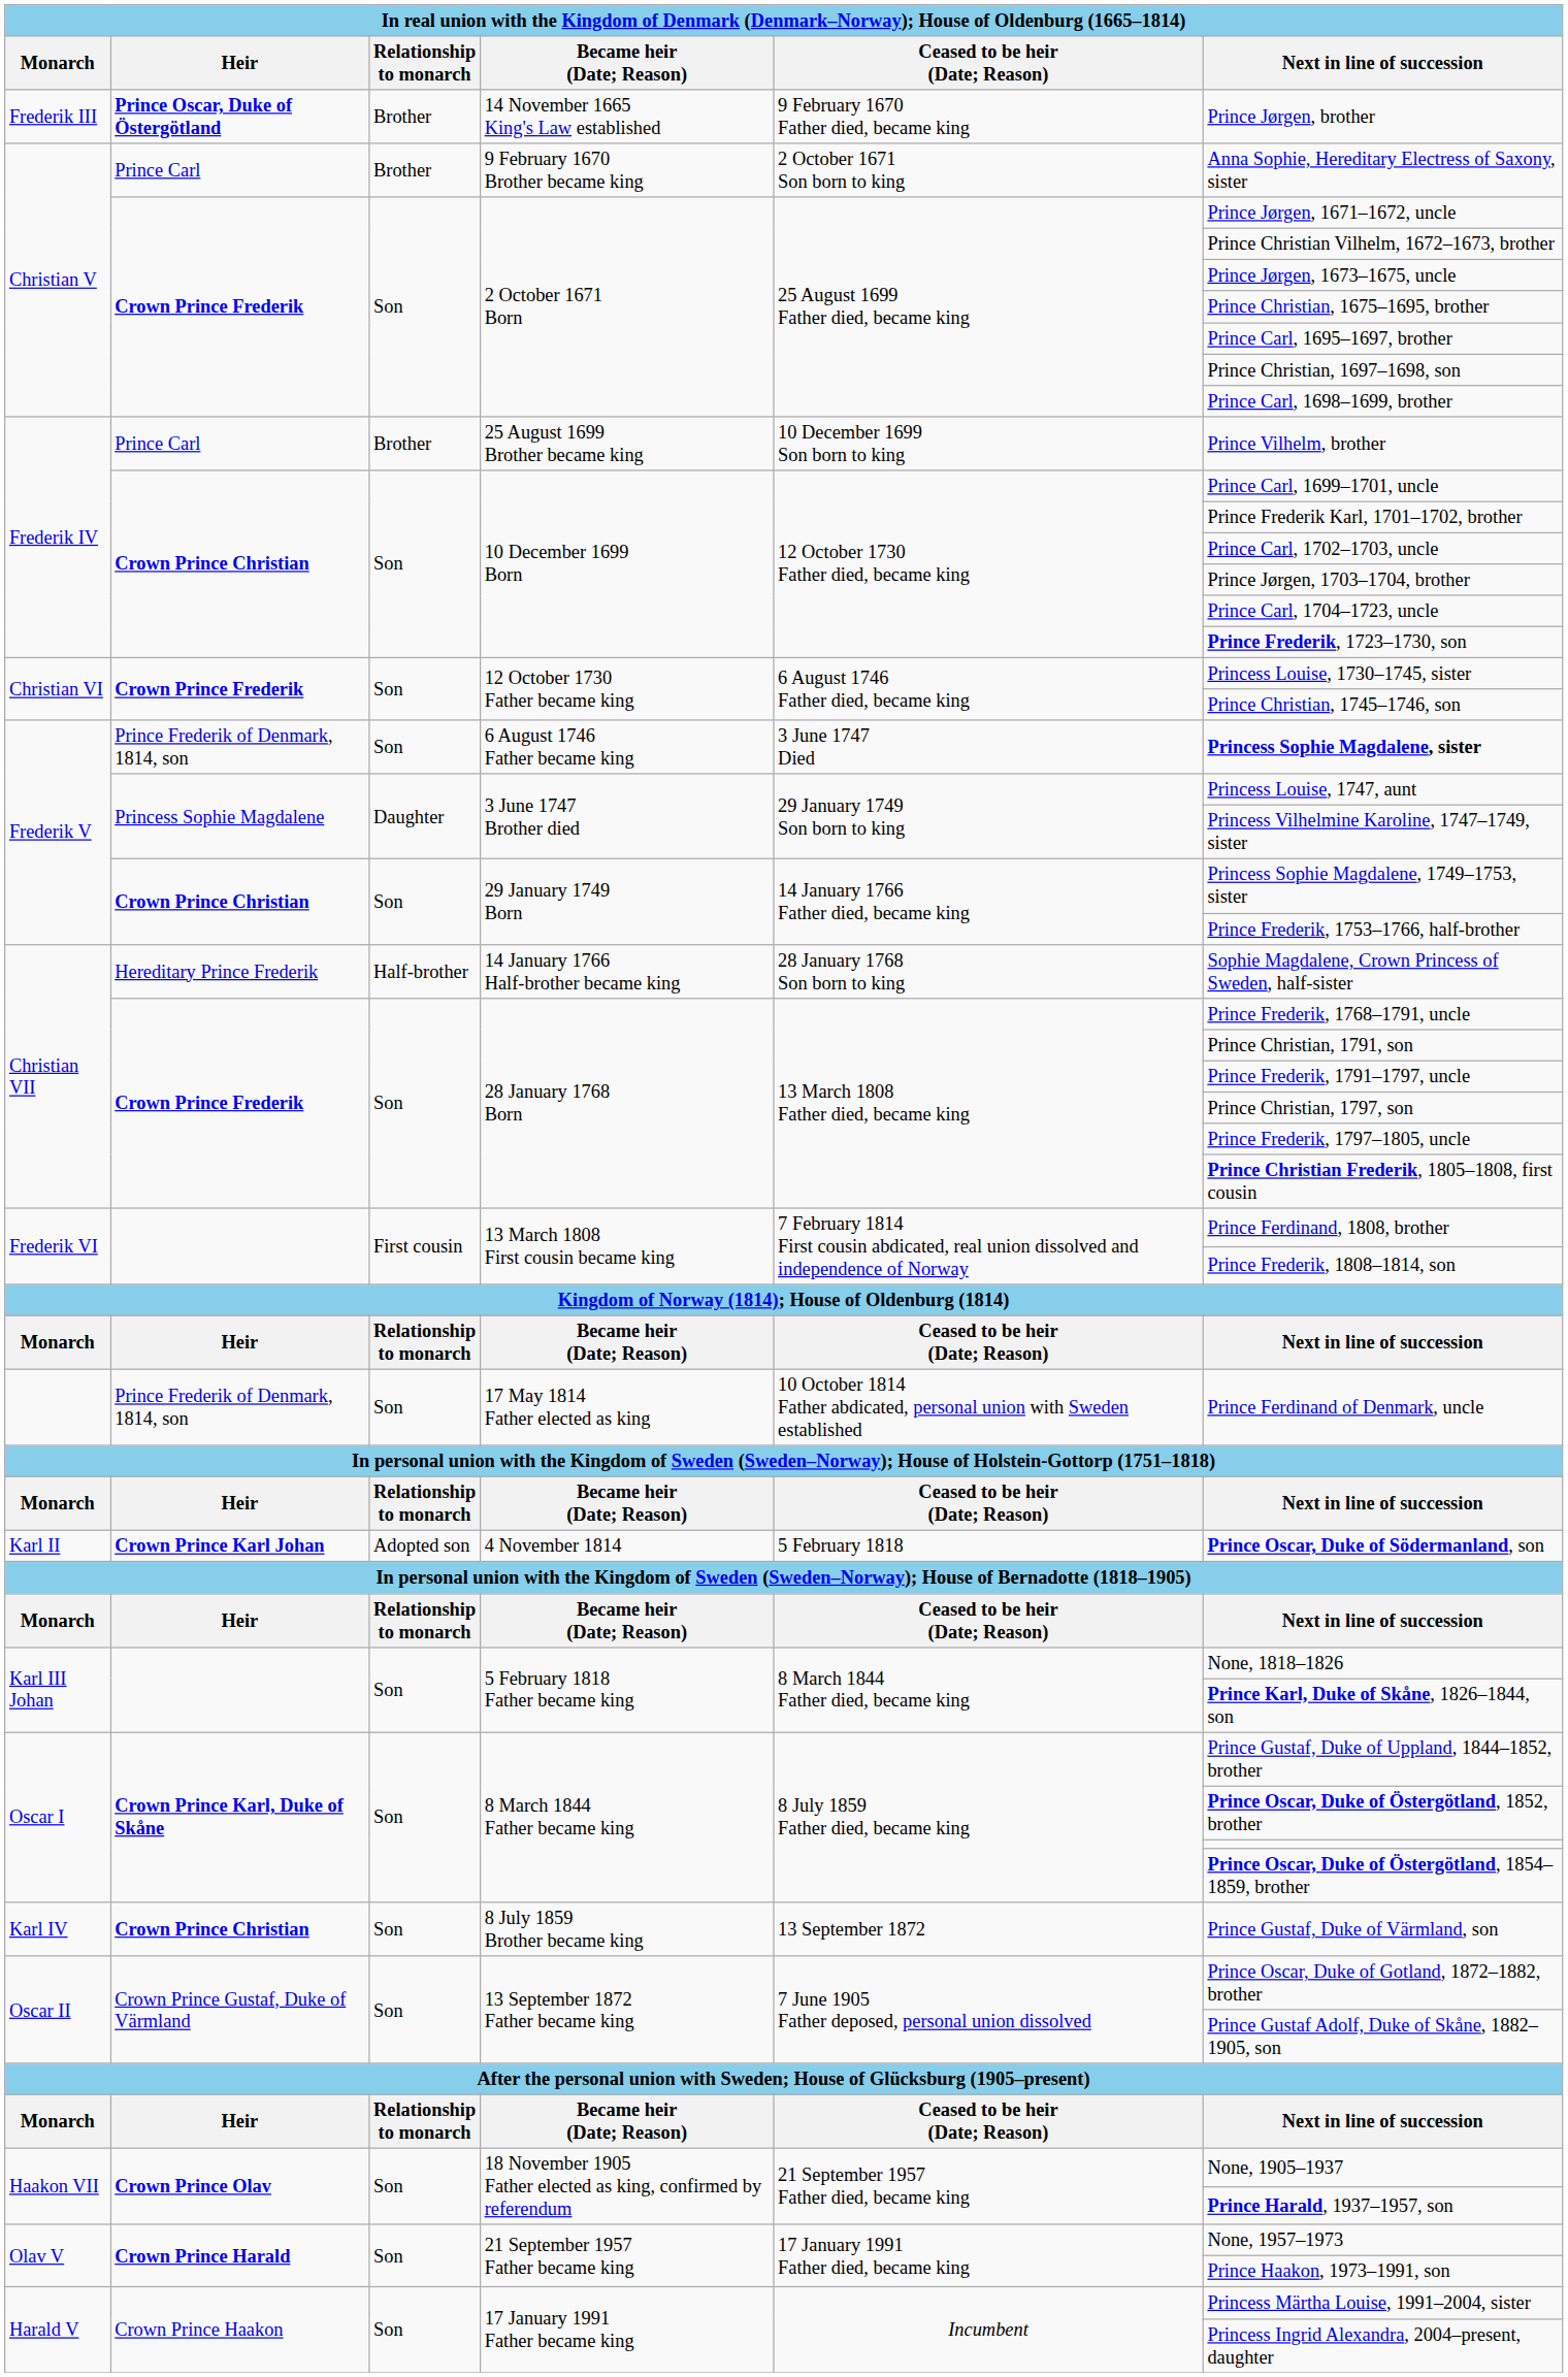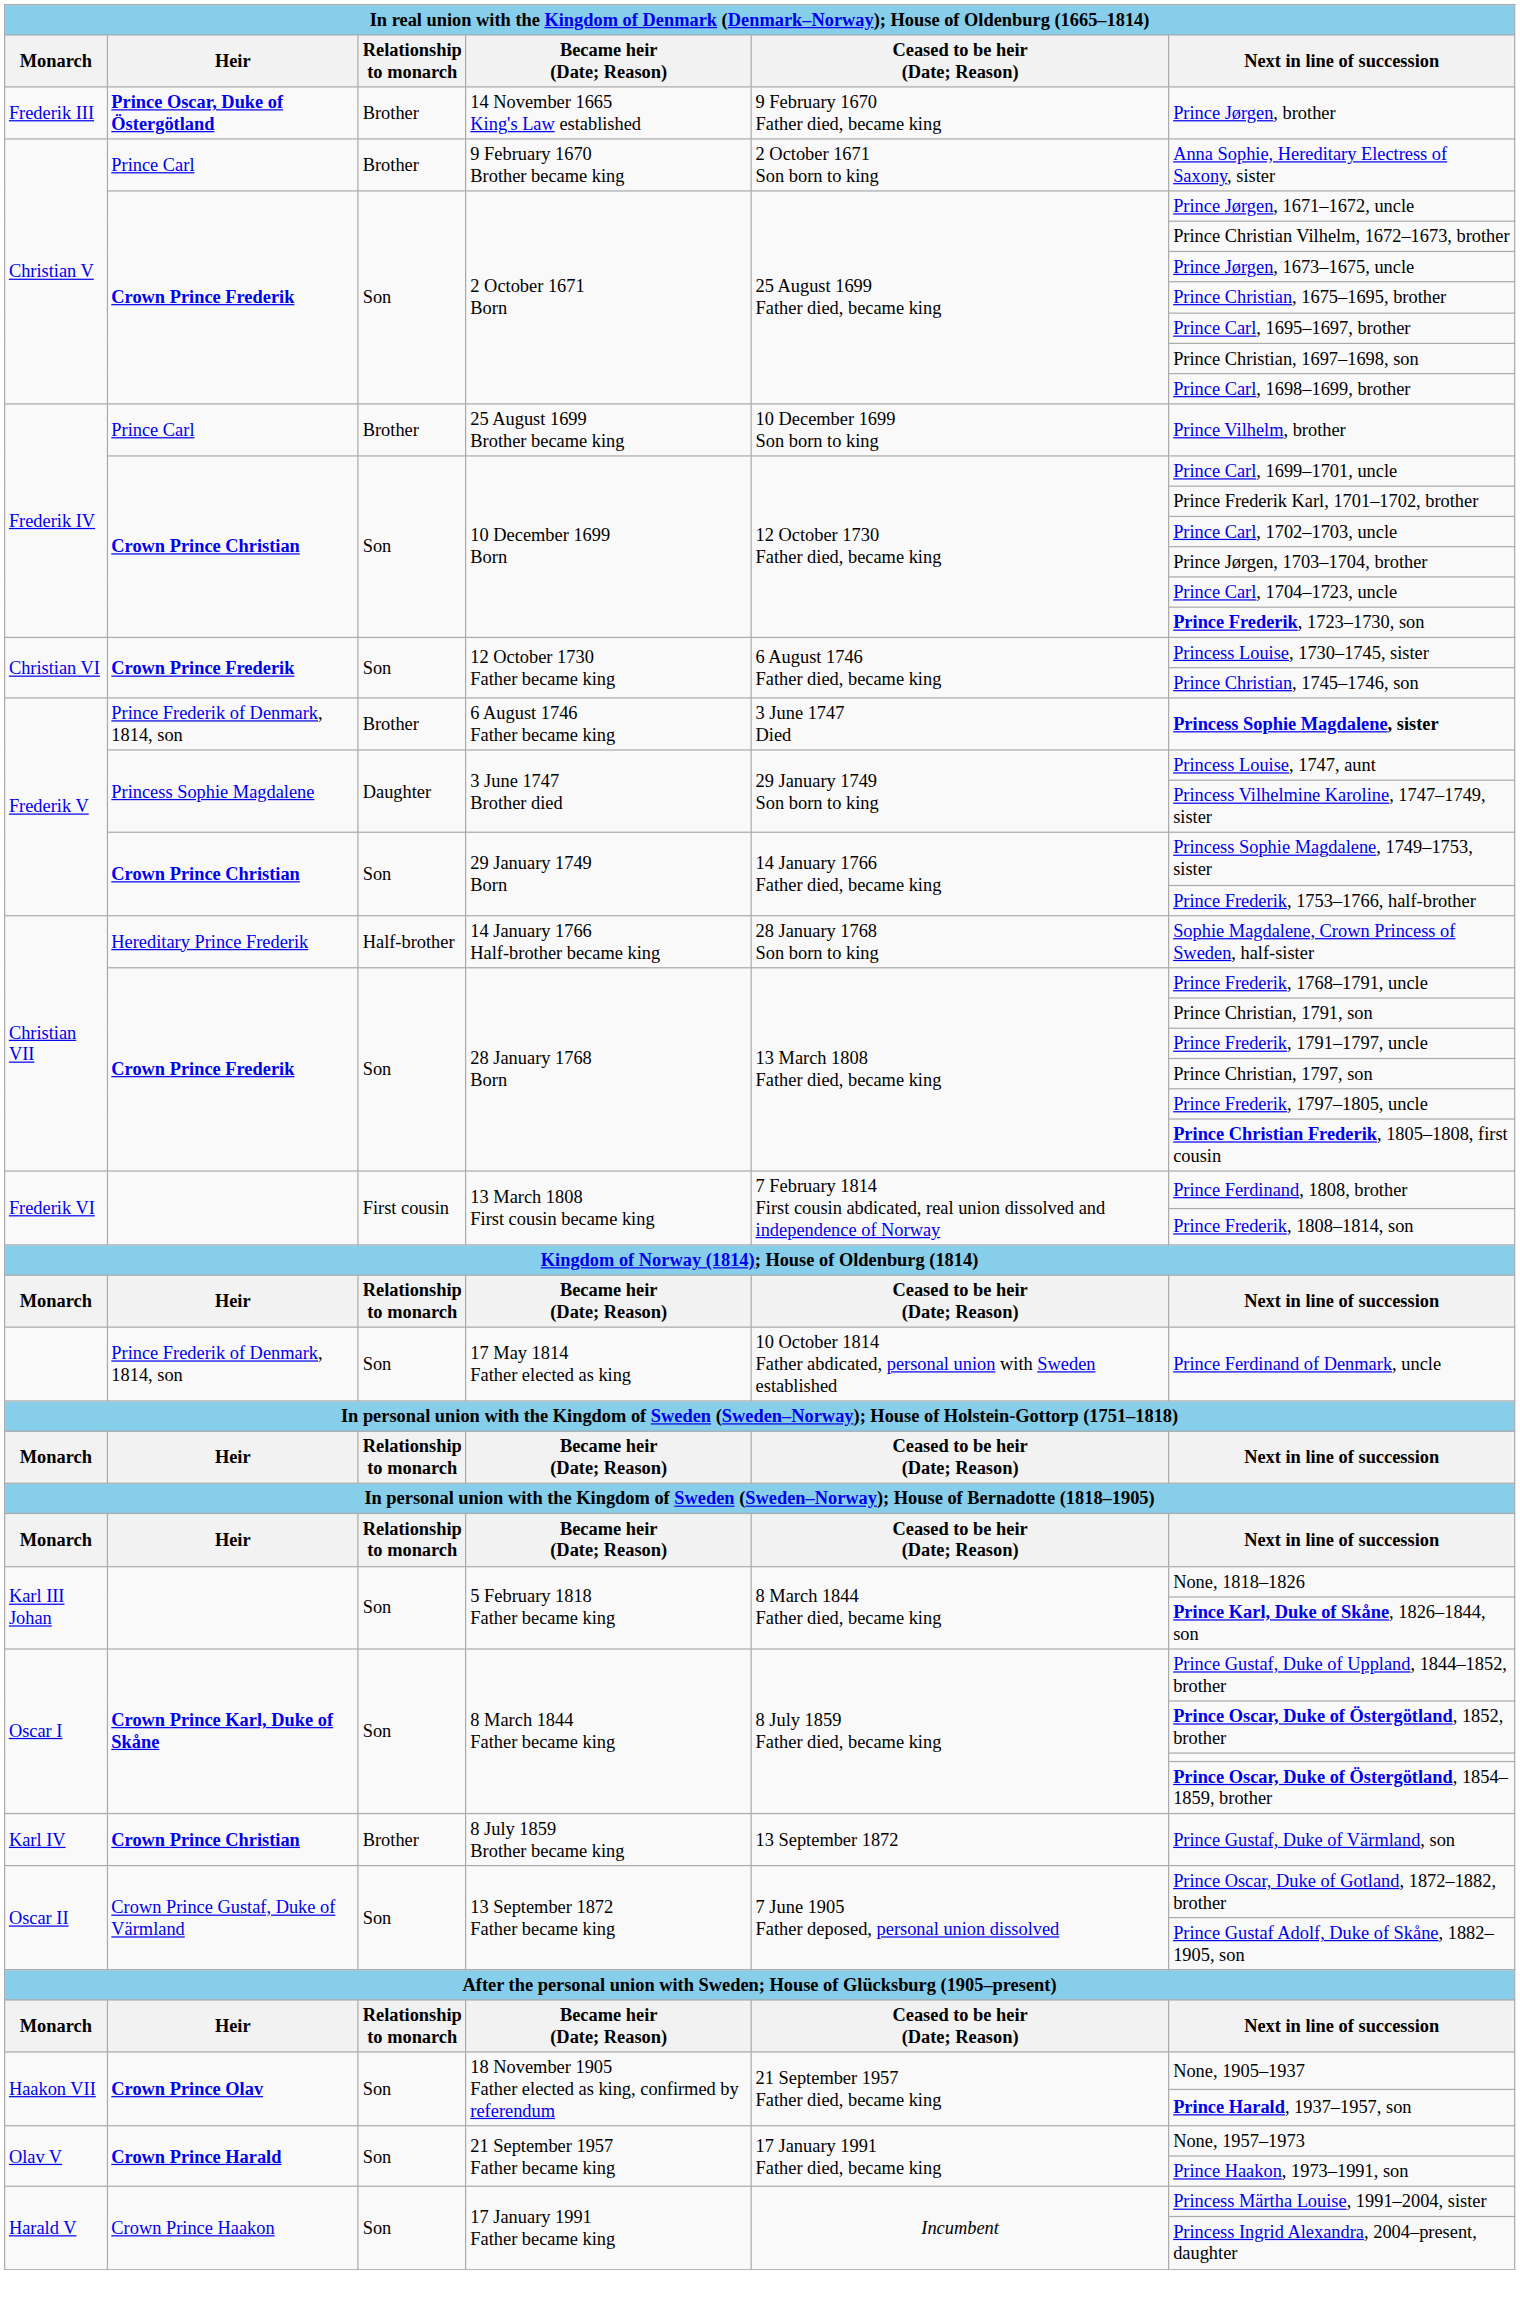6 August 1746 Father became king | Relationship to monarch: Son -> Brother
- row: Karl II | Crown Prince Karl Johan | Adopted son | 4 November 1814 | 5 February 1818 | Prince Oscar, Duke of Södermanland, son
8 July 1859 Brother became king | Relationship to monarch: Son -> Brother
